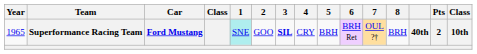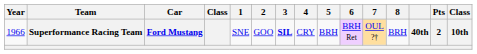Superformance Racing Team | Year: 1965 -> 1966
Superformance Racing Team | 1: paleturquoise background -> no background
